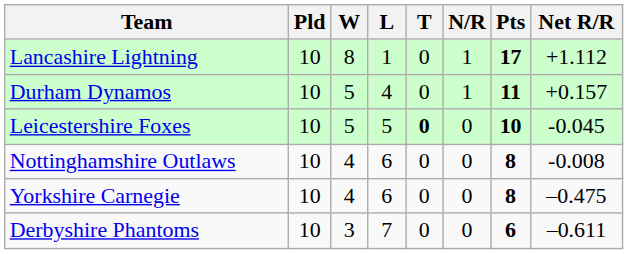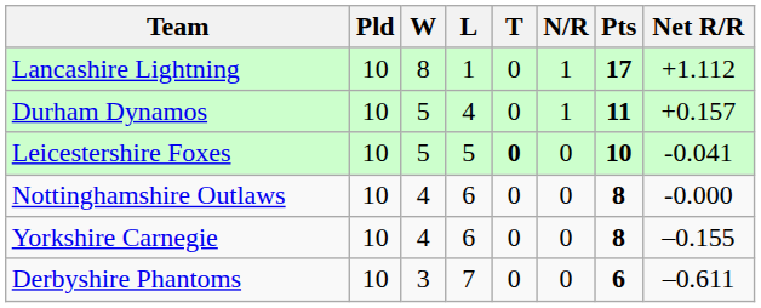Leicestershire Foxes | Net R/R: -0.045 -> -0.041
Nottinghamshire Outlaws | Net R/R: -0.008 -> -0.000
Yorkshire Carnegie | Net R/R: –0.475 -> –0.155
